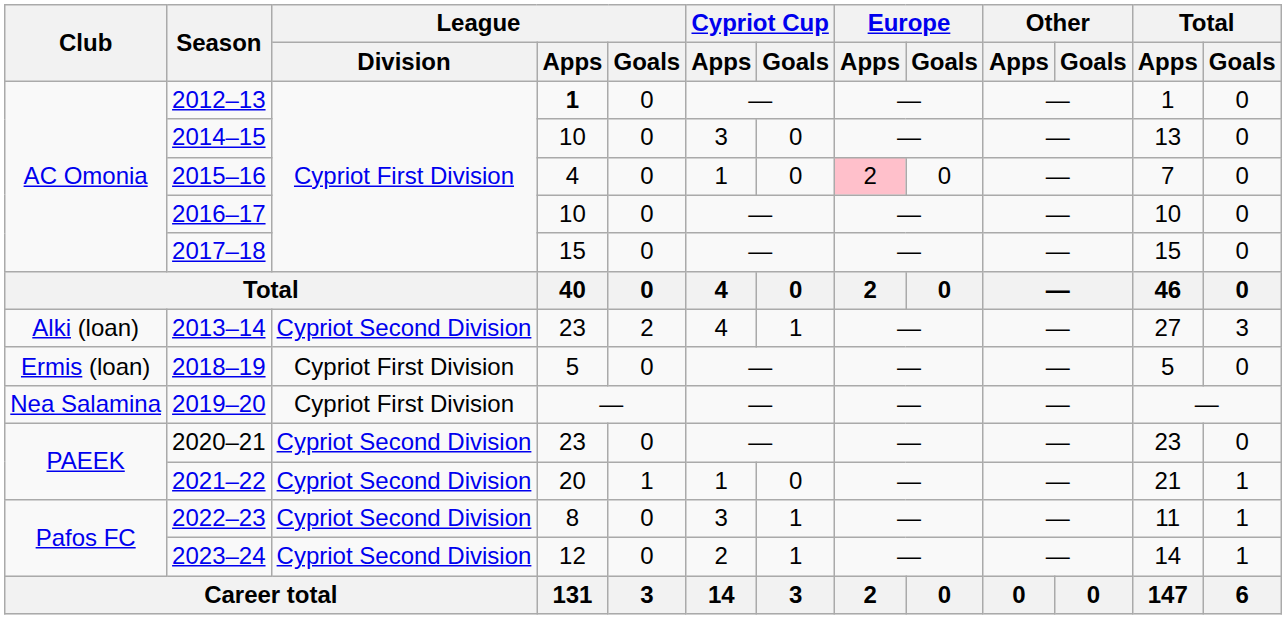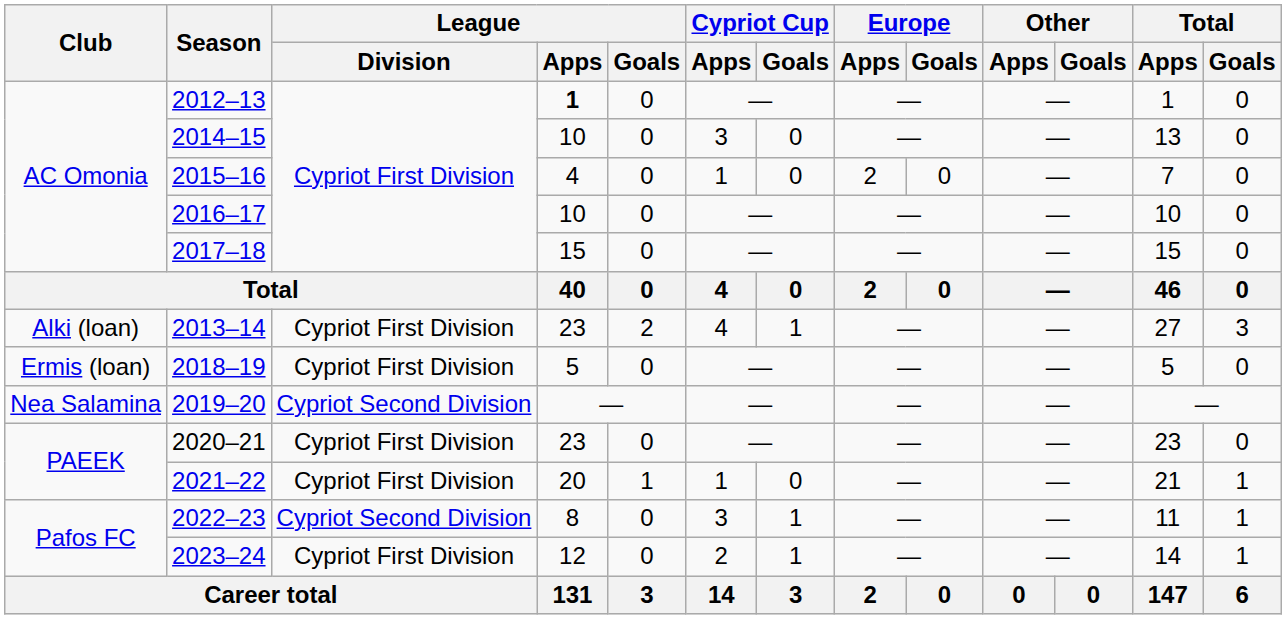2015–16 | Europe / Apps: pink background -> no background
2013–14 | League / Division: Cypriot Second Division -> Cypriot First Division
2019–20 | League / Division: Cypriot First Division -> Cypriot Second Division
2020–21 | League / Division: Cypriot Second Division -> Cypriot First Division
2021–22 | League / Division: Cypriot Second Division -> Cypriot First Division
2023–24 | League / Division: Cypriot Second Division -> Cypriot First Division
